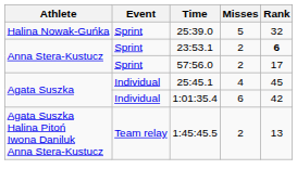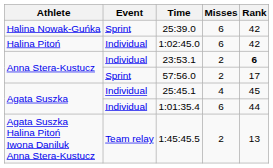25:39.0 | Misses: 5 -> 6
25:39.0 | Rank: 32 -> 42
+ row: Halina Pitoń | Individual | 1:02:45.0 | 6 | 42
23:53.1 | Event: Sprint -> Individual
1:01:35.4 | Rank: 42 -> 44
